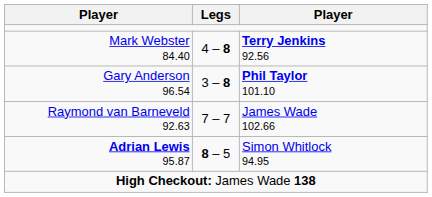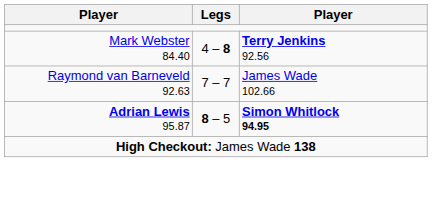- row: Gary Anderson 96.54 | 3 – 8 | Phil Taylor 101.10
Adrian Lewis 95.87 | column 3: normal -> bold
